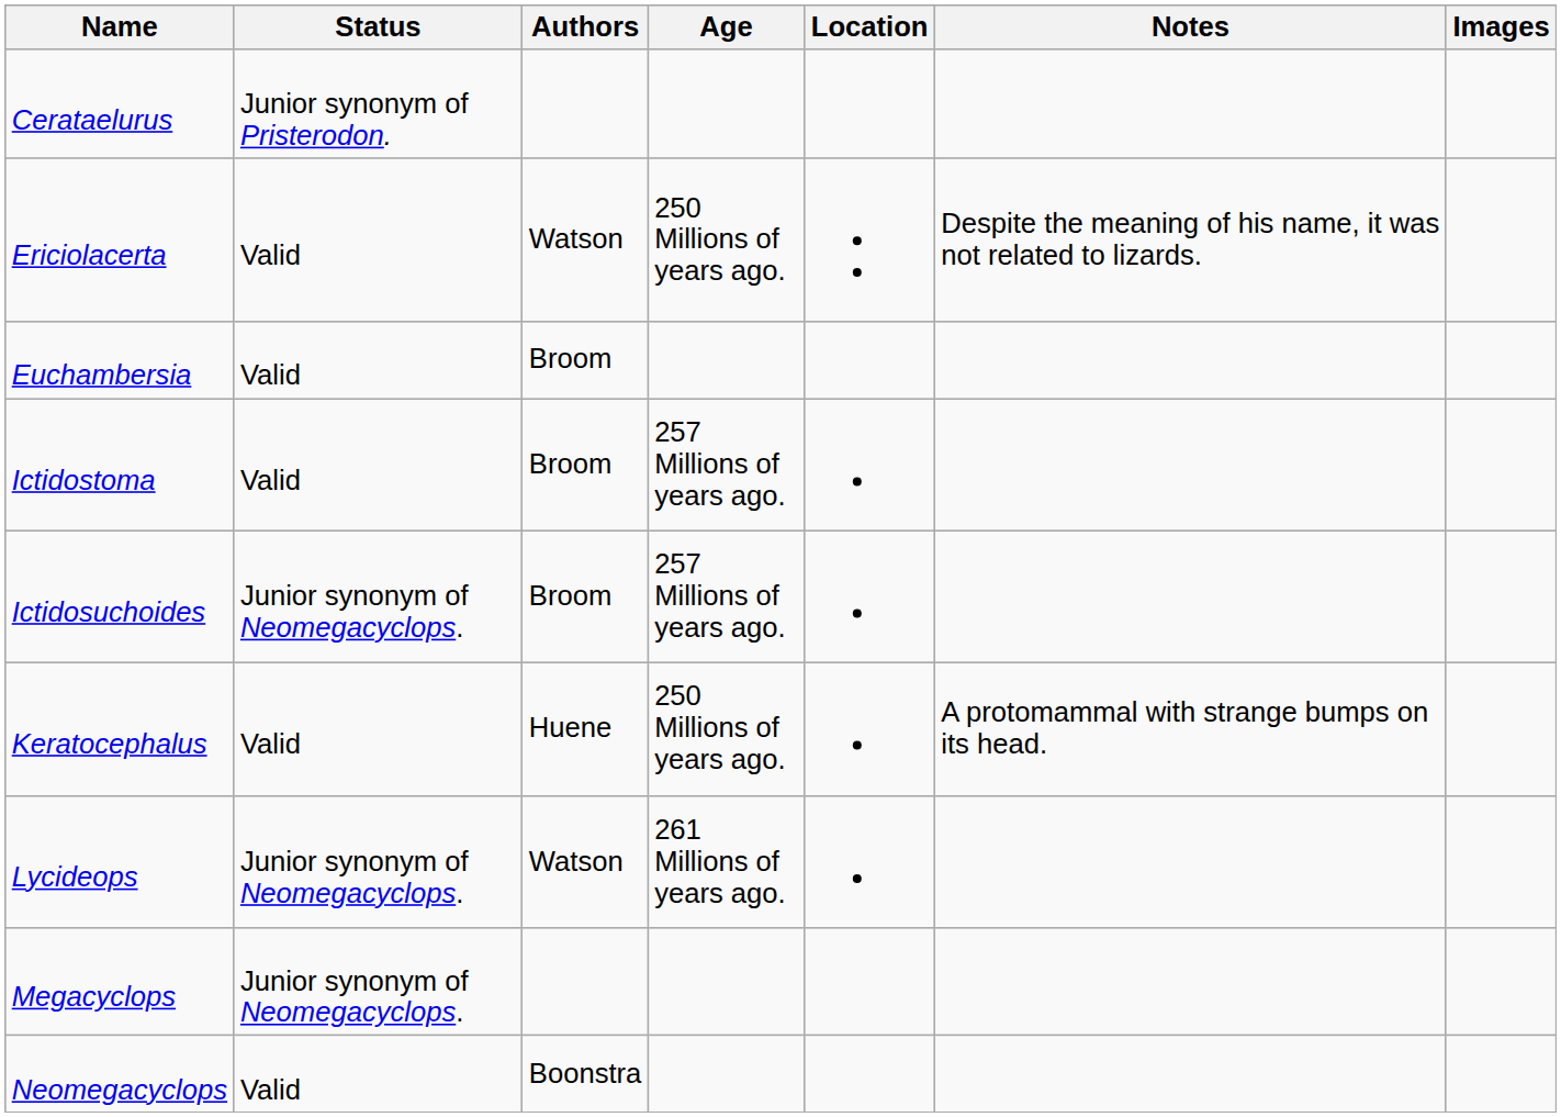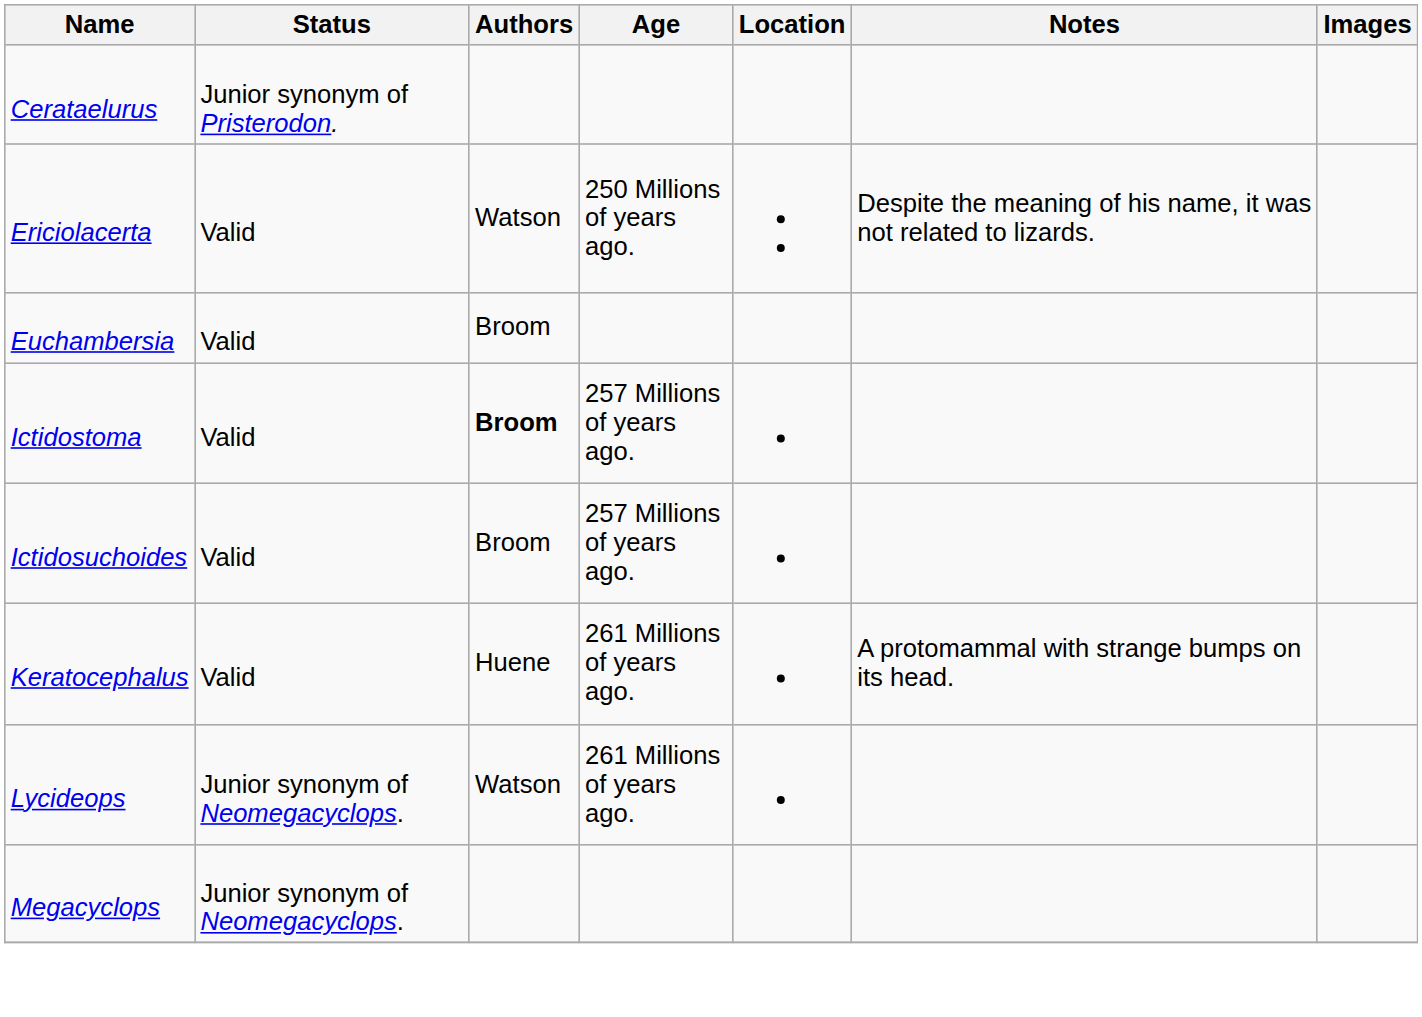Ictidostoma | Authors: normal -> bold
Ictidosuchoides | Status: Junior synonym of Neomegacyclops. -> Valid
Keratocephalus | Age: 250 Millions of years ago. -> 261 Millions of years ago.
- row: Neomegacyclops | Valid | Boonstra
